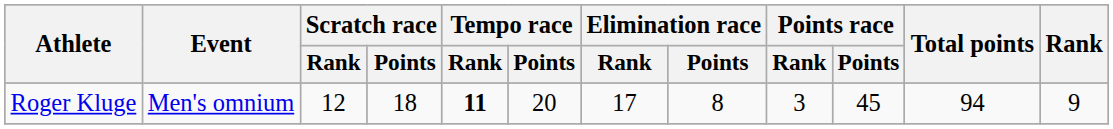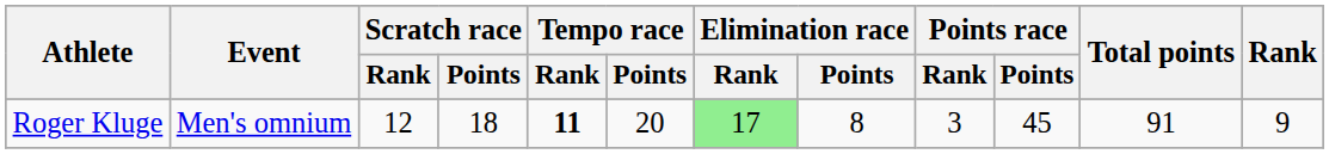Roger Kluge | Elimination race / Rank: no background -> lightgreen background
Roger Kluge | Total points: 94 -> 91
